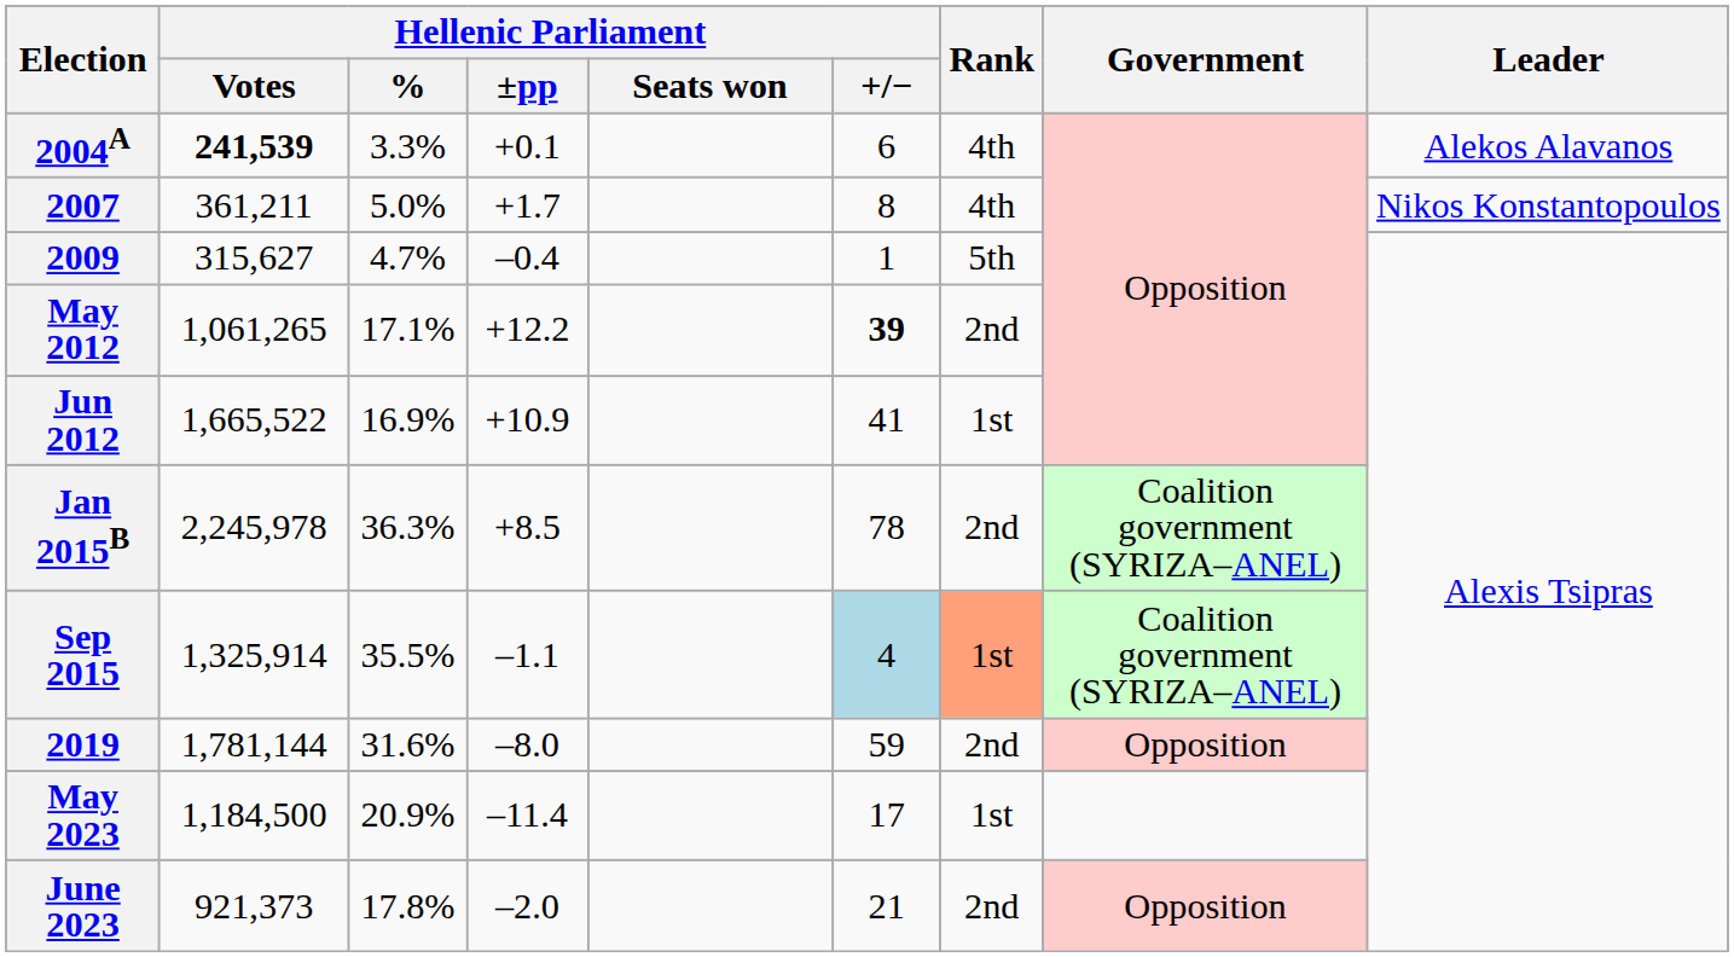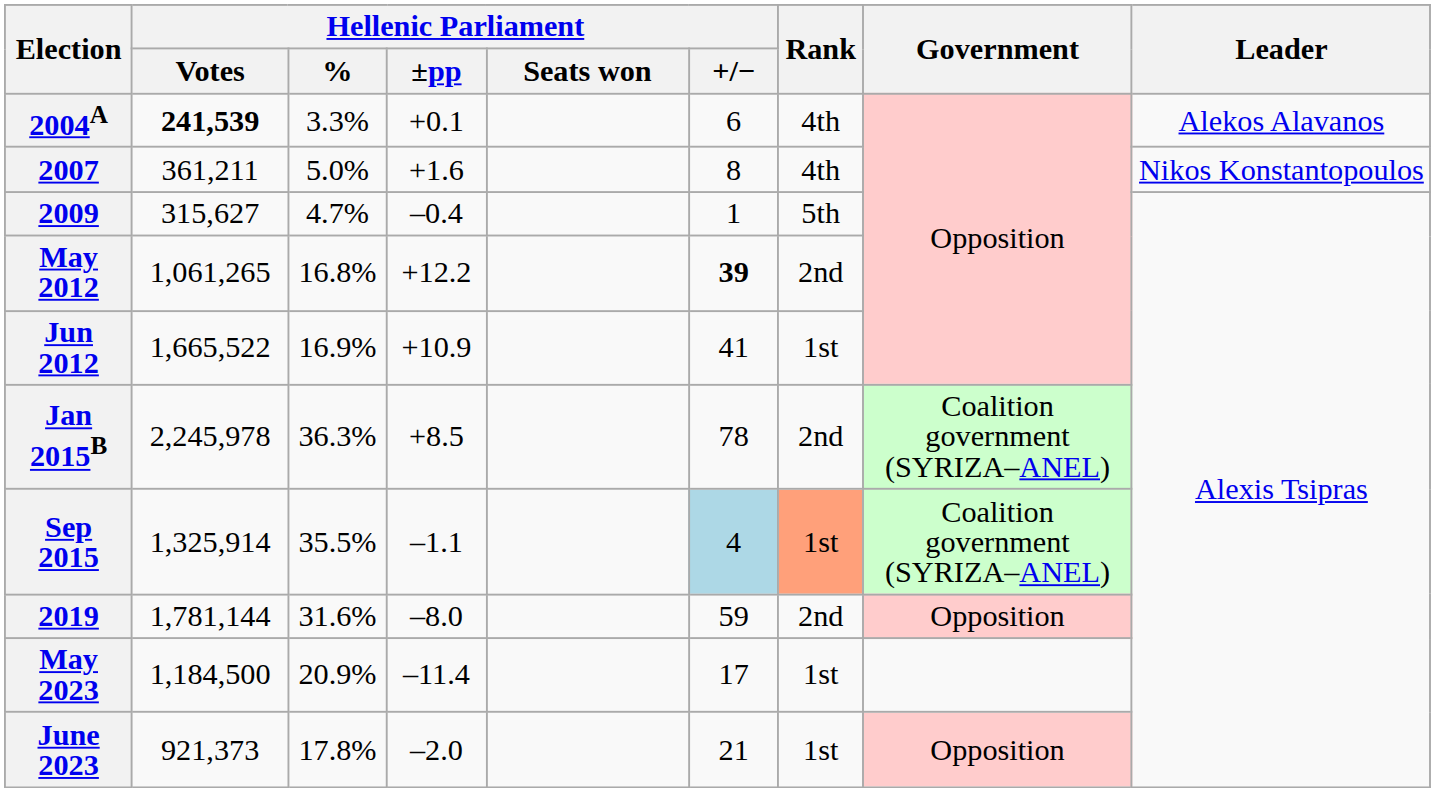2007 | Hellenic Parliament / ±pp: +1.7 -> +1.6
May 2012 | Hellenic Parliament / %: 17.1% -> 16.8%
June 2023 | Rank: 2nd -> 1st
